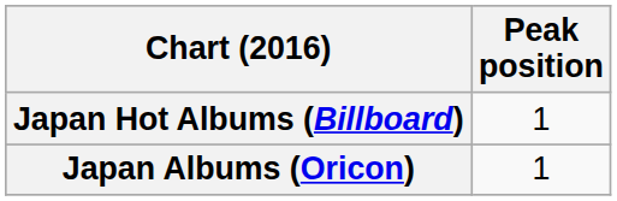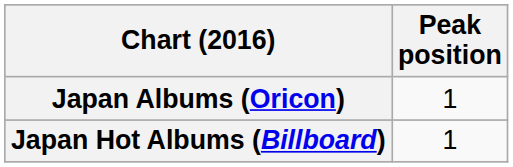rows swapped: Japan Albums (Oricon) <-> Japan Hot Albums (Billboard)
